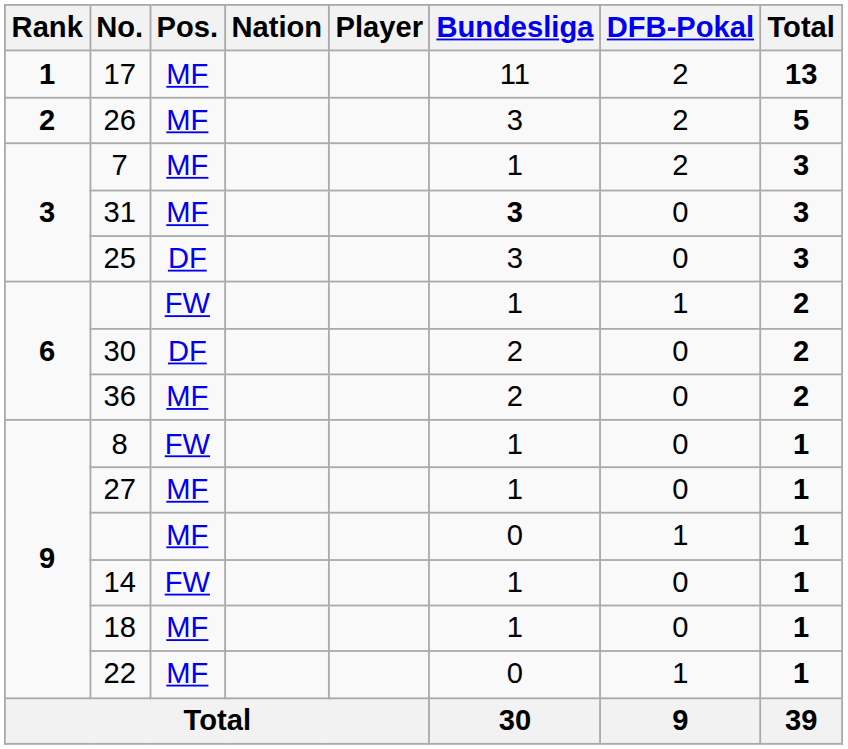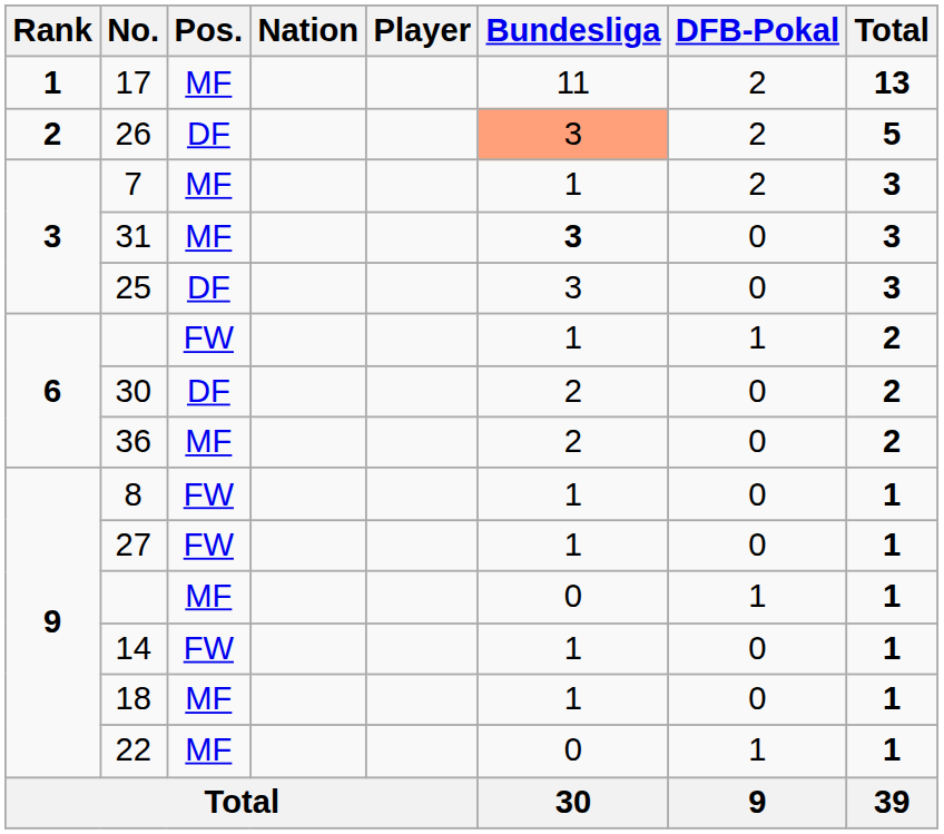26 | Pos.: MF -> DF
26 | Bundesliga: no background -> lightsalmon background
27 | Pos.: MF -> FW
